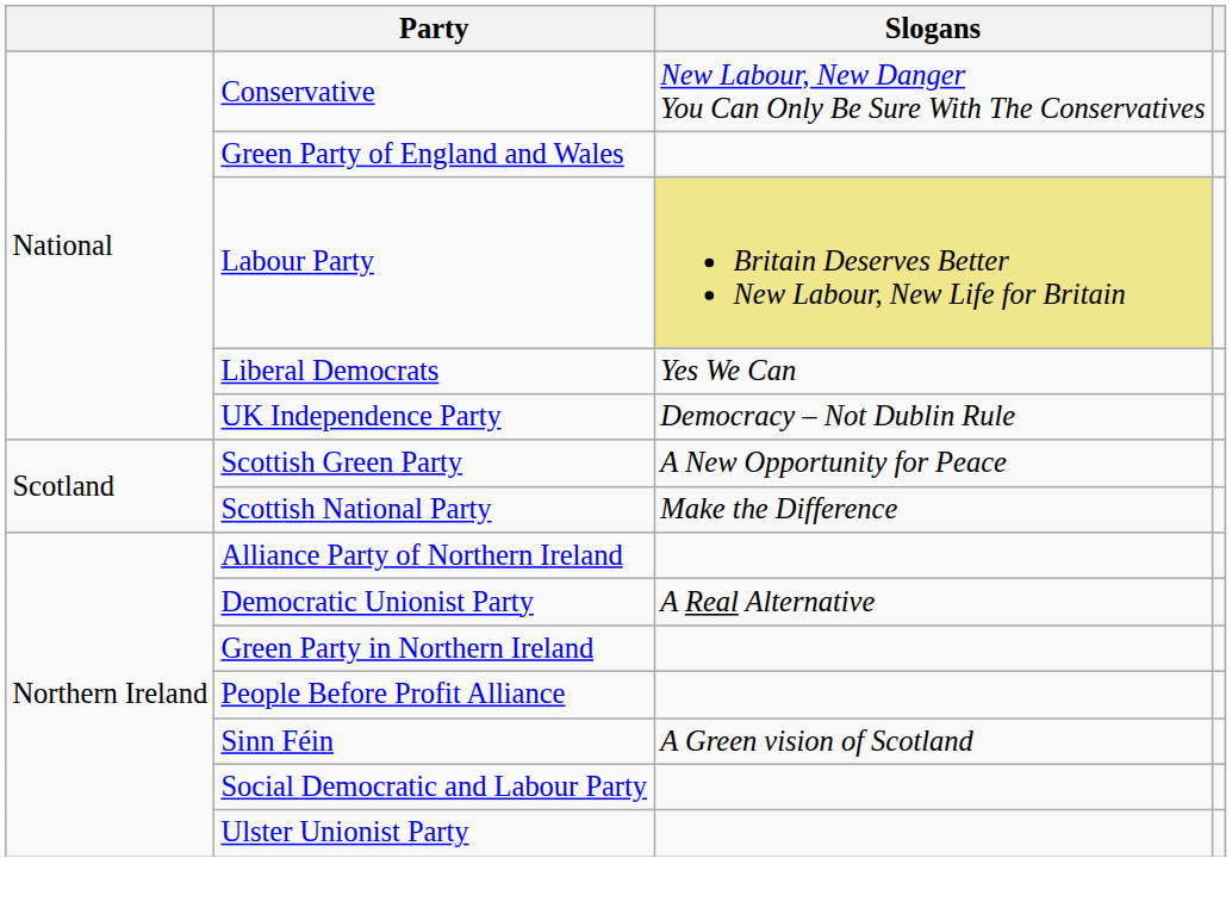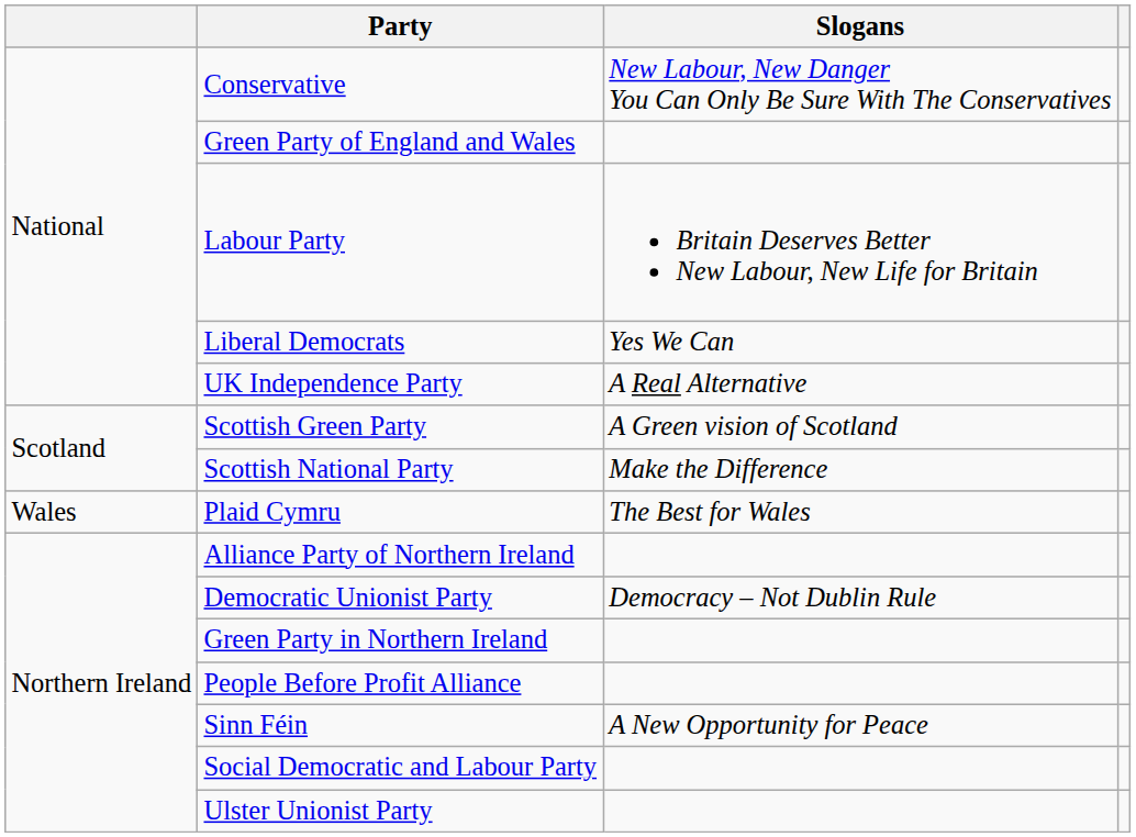Labour Party | Slogans: khaki background -> no background
UK Independence Party | Slogans: Democracy – Not Dublin Rule -> A Real Alternative
Scottish Green Party | Slogans: A New Opportunity for Peace -> A Green vision of Scotland
+ row: Wales | Plaid Cymru | The Best for Wales
Democratic Unionist Party | Slogans: A Real Alternative -> Democracy – Not Dublin Rule
Sinn Féin | Slogans: A Green vision of Scotland -> A New Opportunity for Peace
